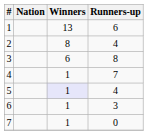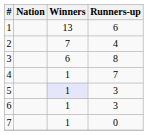2 | Winners: 8 -> 7
5 | Runners-up: 4 -> 3
